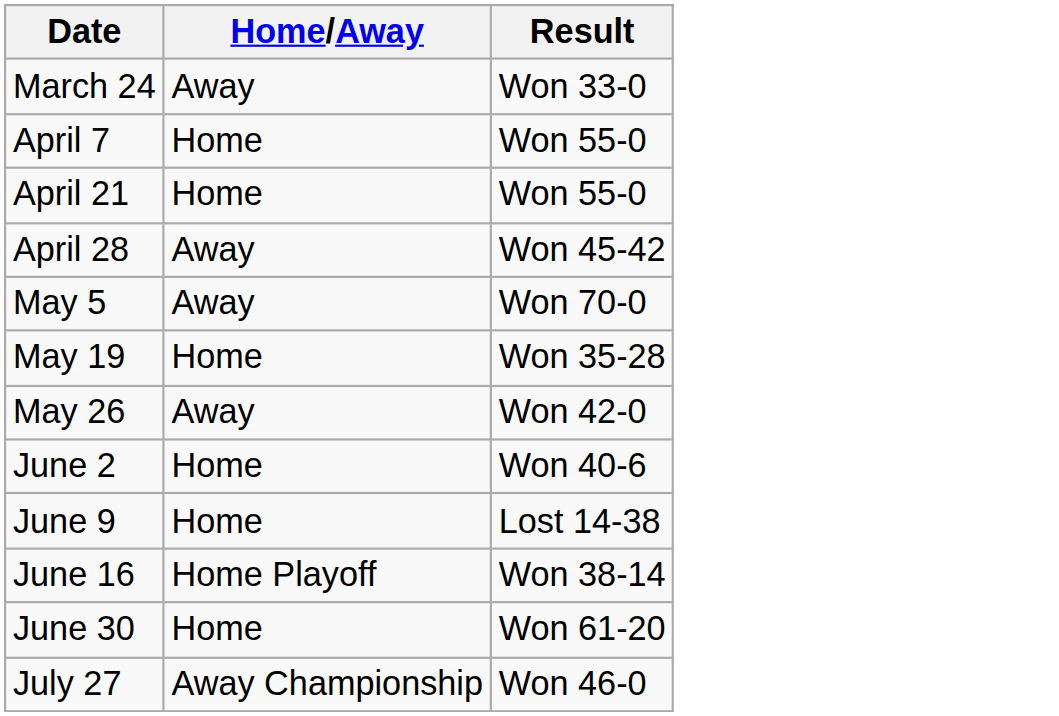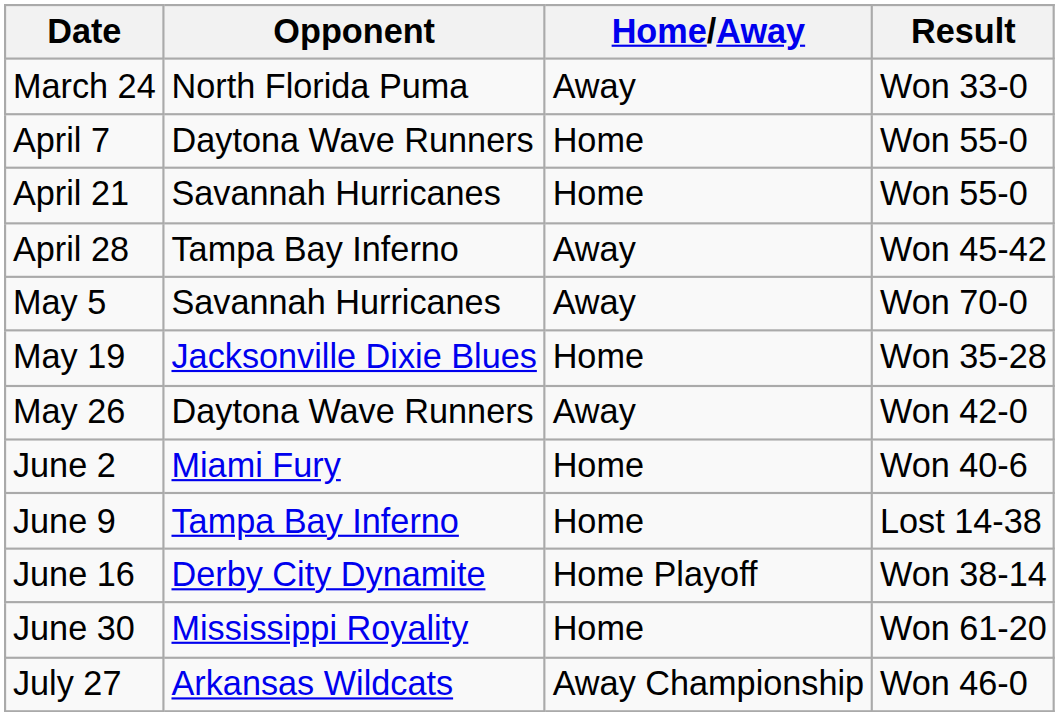+ column: Opponent | North Florida Puma | Daytona Wave Runners | Savannah Hurricanes | Tampa Bay Inferno | Savannah Hurricanes | Jacksonville Dixie Blues | Daytona Wave Runners | Miami Fury | Tampa Bay Inferno | Derby City Dynamite | Mississippi Royality | Arkansas Wildcats
